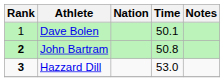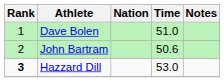Dave Bolen | Time: 50.1 -> 51.0
John Bartram | Rank: bold -> normal
John Bartram | Time: 50.8 -> 50.6
